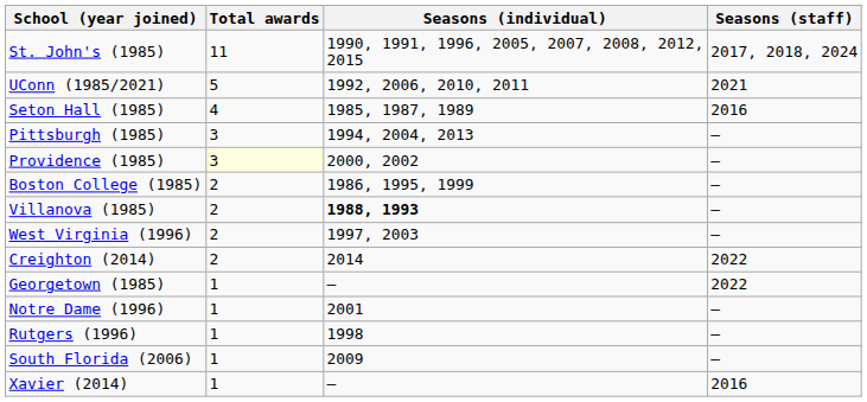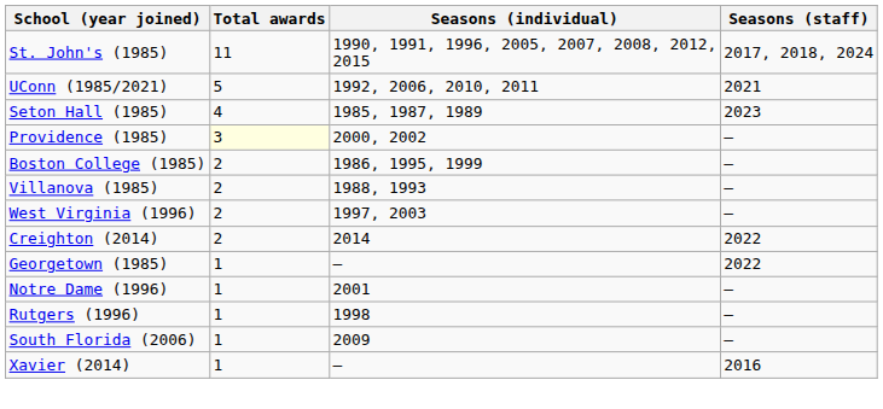Seton Hall (1985) | Seasons (staff): 2016 -> 2023
- row: Pittsburgh (1985) | 3 | 1994, 2004, 2013 | —
Villanova (1985) | Seasons (individual): bold -> normal
